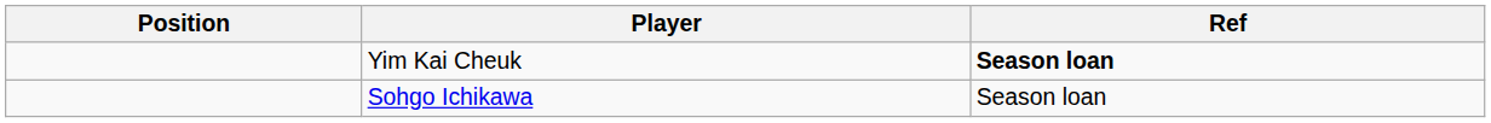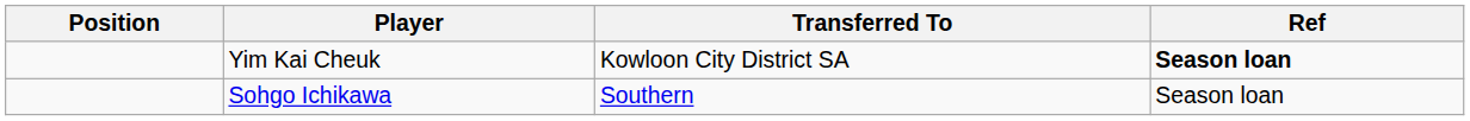+ column: Transferred To | Kowloon City District SA | Southern
